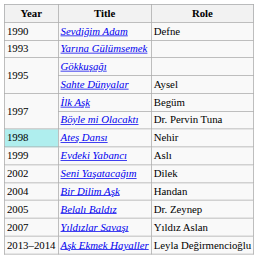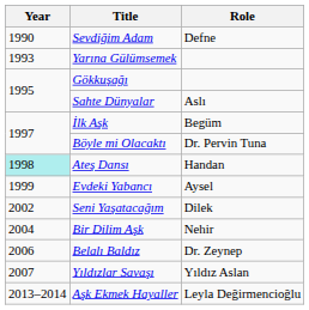Sahte Dünyalar | Role: Aysel -> Aslı
Ateş Dansı | Role: Nehir -> Handan
Evdeki Yabancı | Role: Aslı -> Aysel
Bir Dilim Aşk | Role: Handan -> Nehir
Belalı Baldız | Year: 2005 -> 2006
